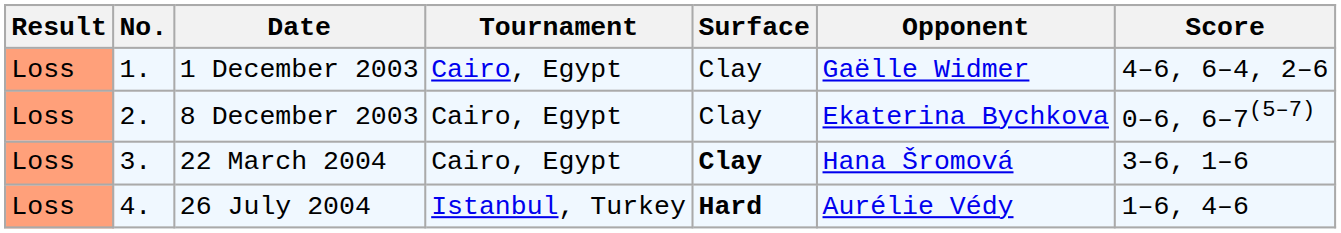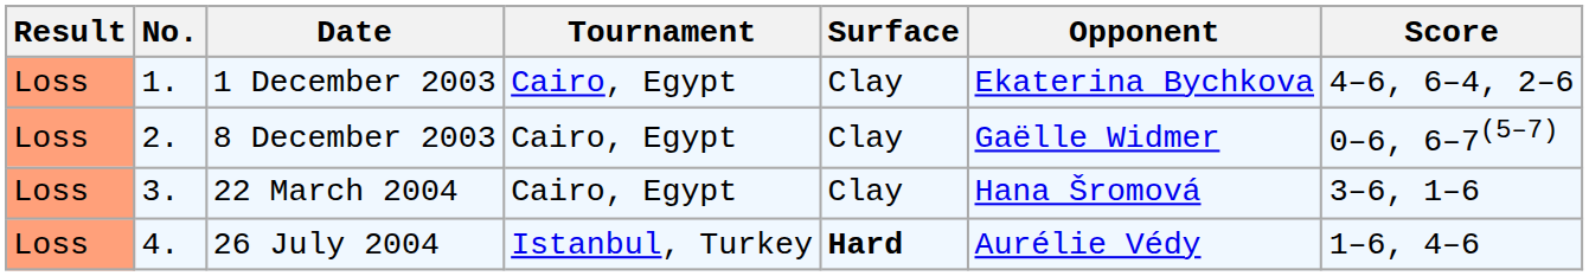1 December 2003 | Opponent: Gaëlle Widmer -> Ekaterina Bychkova
8 December 2003 | Opponent: Ekaterina Bychkova -> Gaëlle Widmer
22 March 2004 | Surface: bold -> normal
